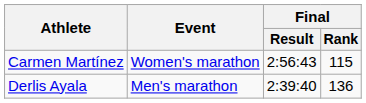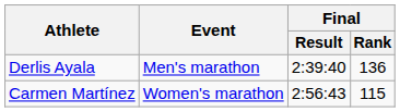rows swapped: Derlis Ayala <-> Carmen Martínez
